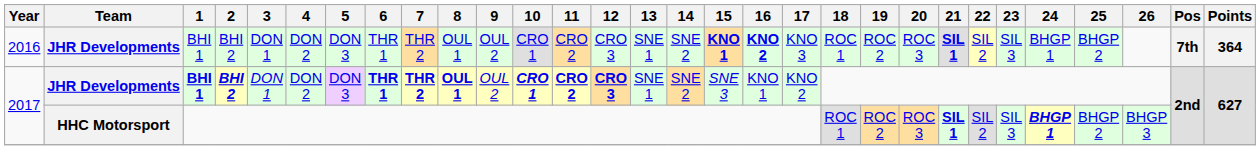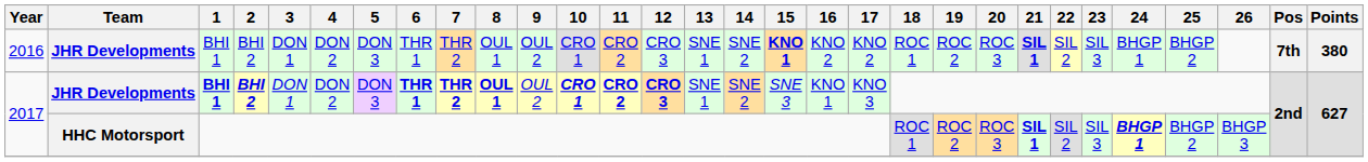2016 | 16: bold -> normal
2016 | 17: KNO 3 -> KNO 2
2016 | Points: 364 -> 380
2017 / JHR Developments | 17: KNO 2 -> KNO 3
